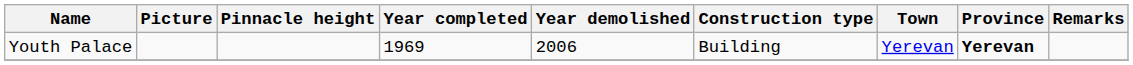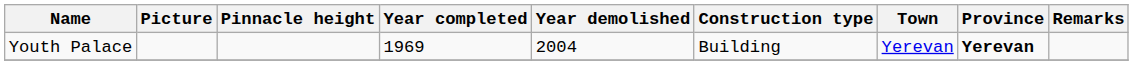Youth Palace | Year demolished: 2006 -> 2004
